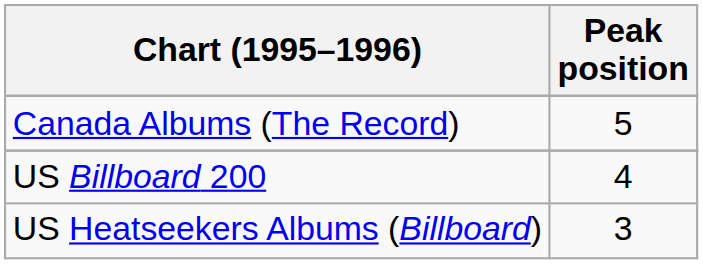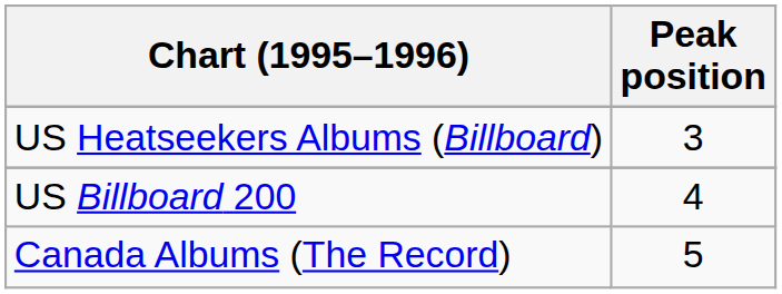rows swapped: Canada Albums (The Record) <-> US Heatseekers Albums (Billboard)
